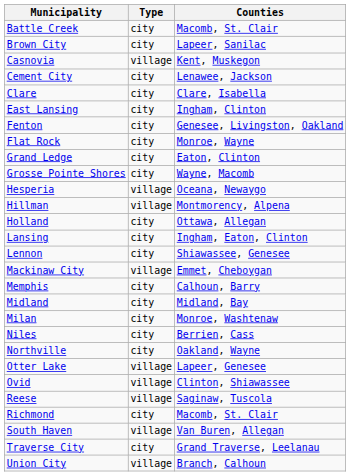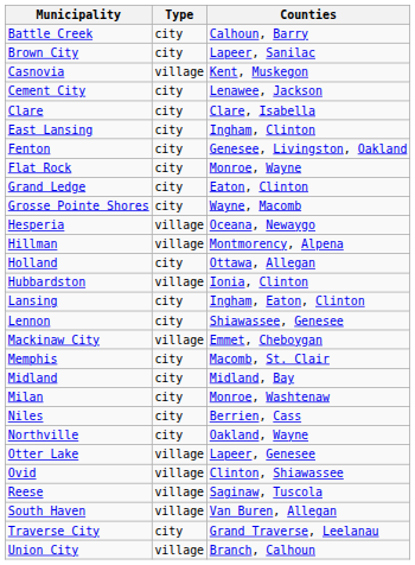Battle Creek | Counties: Macomb, St. Clair -> Calhoun, Barry
+ row: Hubbardston | village | Ionia, Clinton
Memphis | Counties: Calhoun, Barry -> Macomb, St. Clair
- row: Richmond | city | Macomb, St. Clair
